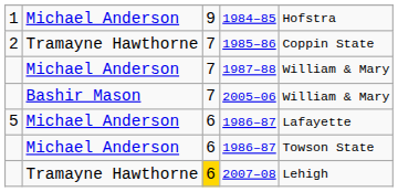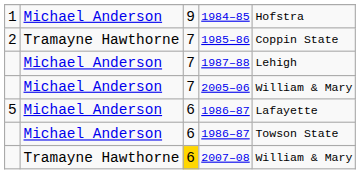1987–88 | column 5: William & Mary -> Lehigh
2005–06 | column 2: Bashir Mason -> Michael Anderson
2007–08 | column 5: Lehigh -> William & Mary
